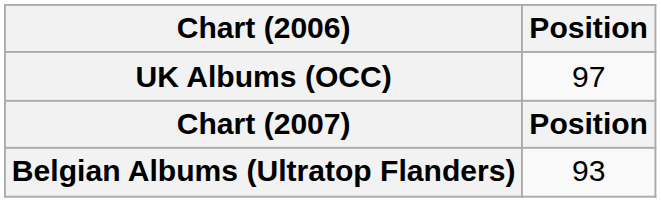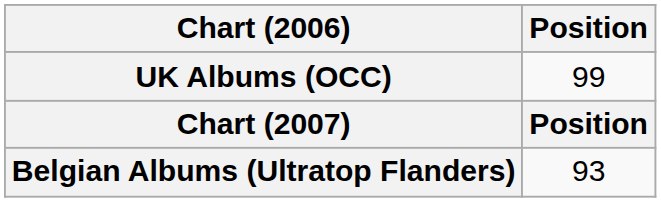UK Albums (OCC) | Position: 97 -> 99
